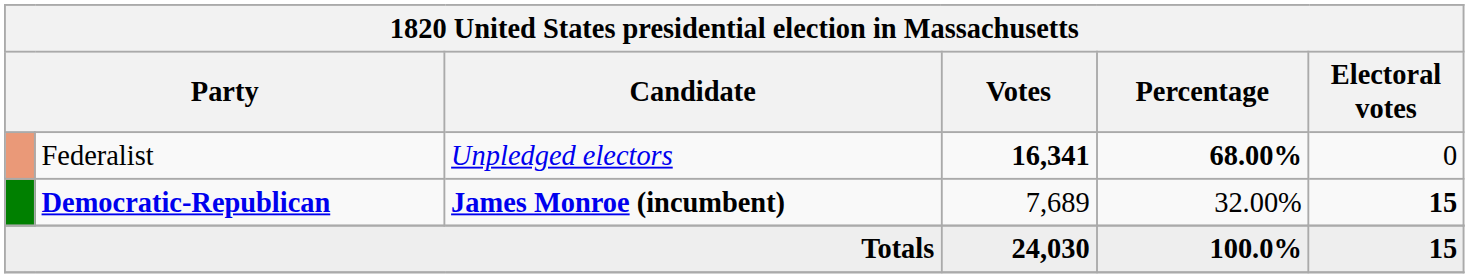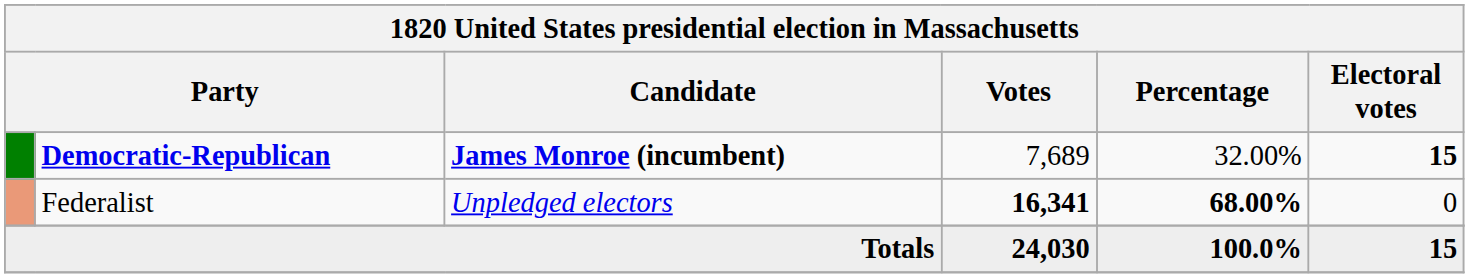rows swapped: Democratic-Republican <-> Federalist
